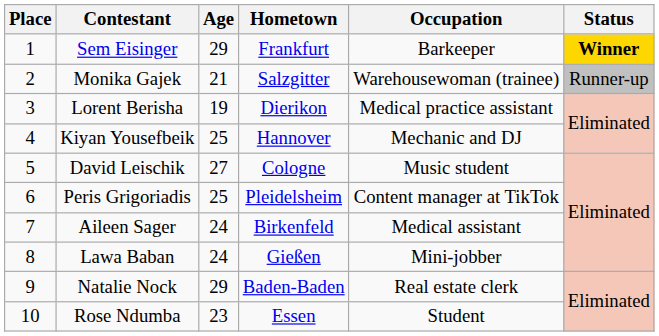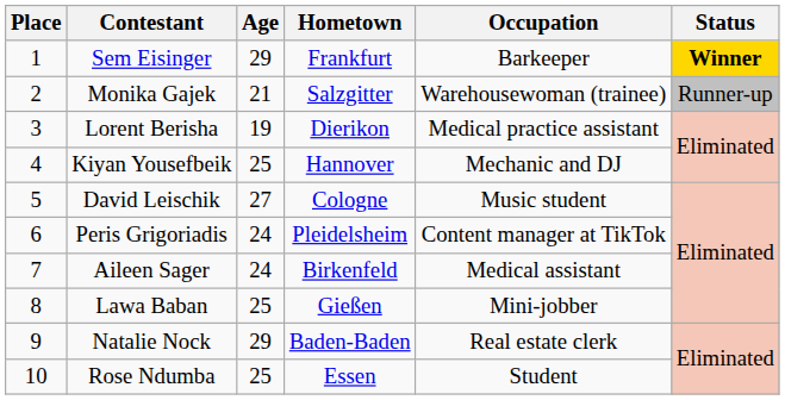Peris Grigoriadis | Age: 25 -> 24
Lawa Baban | Age: 24 -> 25
Rose Ndumba | Age: 23 -> 25
